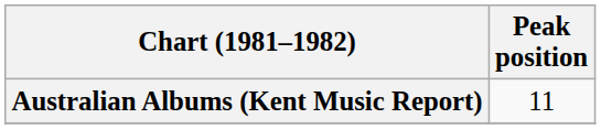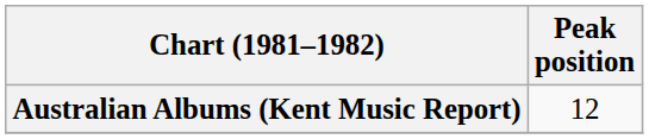Australian Albums (Kent Music Report) | Peak position: 11 -> 12
